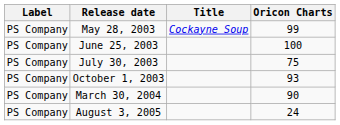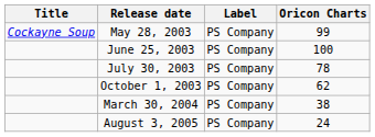columns swapped: Title <-> Label
July 30, 2003 | Oricon Charts: 75 -> 78
October 1, 2003 | Oricon Charts: 93 -> 62
March 30, 2004 | Oricon Charts: 90 -> 38
